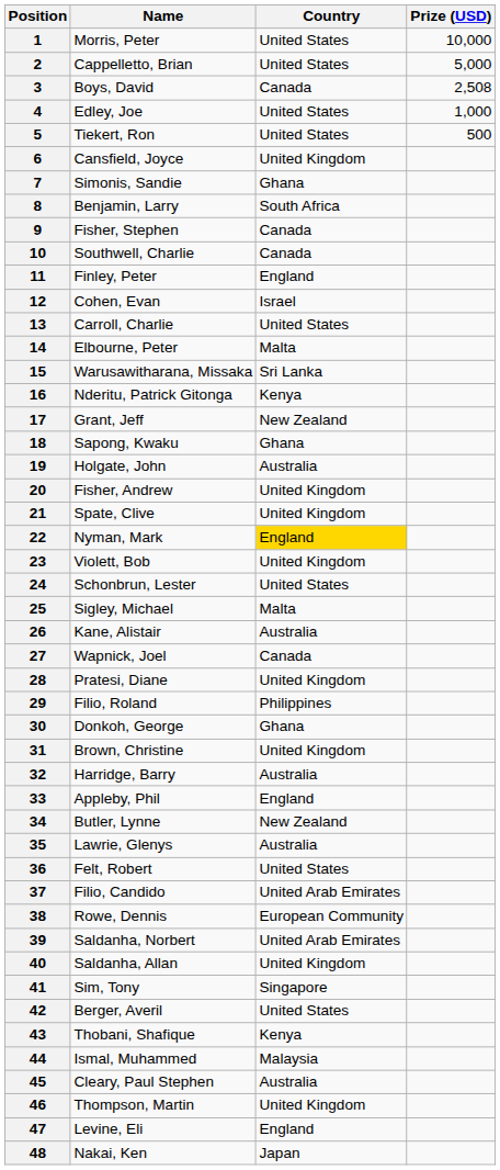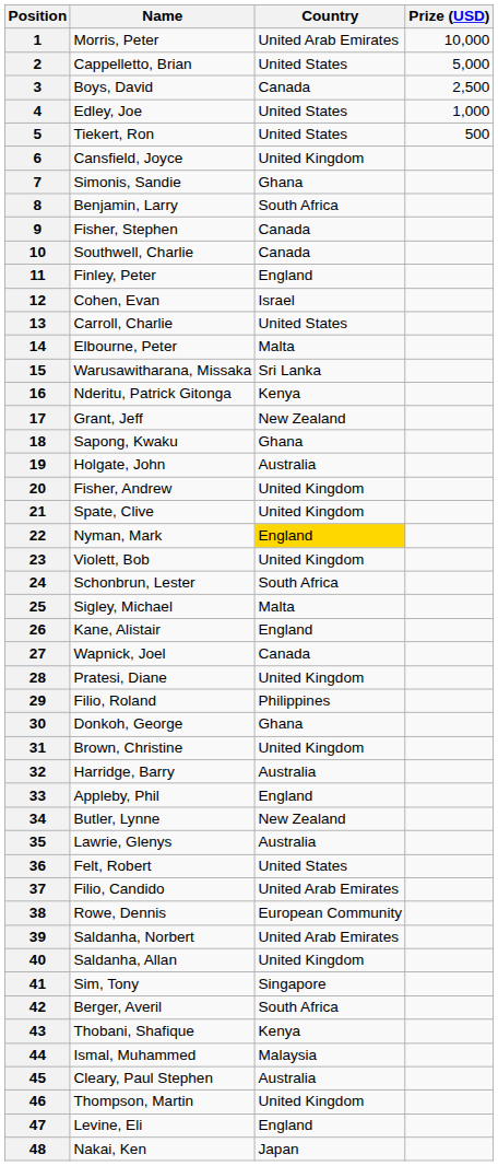1 | Country: United States -> United Arab Emirates
3 | Prize (USD): 2,508 -> 2,500
24 | Country: United States -> South Africa
26 | Country: Australia -> England
42 | Country: United States -> South Africa
